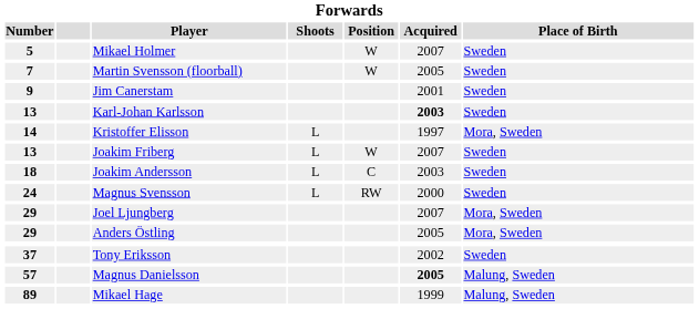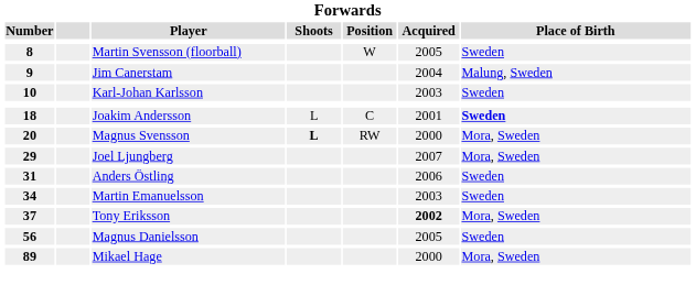- row: 5 | Mikael Holmer | W | 2007 | Sweden
Martin Svensson (floorball) | Number: 7 -> 8
Jim Canerstam | Acquired: 2001 -> 2004
Jim Canerstam | Place of Birth: Sweden -> Malung, Sweden
Karl-Johan Karlsson | Number: 13 -> 10
Karl-Johan Karlsson | Acquired: bold -> normal
- row: 14 | Kristoffer Elisson | L | 1997 | Mora, Sweden
- row: 13 | Joakim Friberg | L | W | 2007 | Sweden
Joakim Andersson | Acquired: 2003 -> 2001
Joakim Andersson | Place of Birth: normal -> bold
Magnus Svensson | Number: 24 -> 20
Magnus Svensson | Shoots: normal -> bold
Magnus Svensson | Place of Birth: Sweden -> Mora, Sweden
Anders Östling | Number: 29 -> 31
Anders Östling | Acquired: 2005 -> 2006
Anders Östling | Place of Birth: Mora, Sweden -> Sweden
+ row: 34 | Martin Emanuelsson | 2003 | Sweden
Tony Eriksson | Acquired: normal -> bold
Tony Eriksson | Place of Birth: Sweden -> Mora, Sweden
Magnus Danielsson | Number: 57 -> 56
Magnus Danielsson | Acquired: bold -> normal
Magnus Danielsson | Place of Birth: Malung, Sweden -> Sweden
Mikael Hage | Acquired: 1999 -> 2000
Mikael Hage | Place of Birth: Malung, Sweden -> Mora, Sweden
